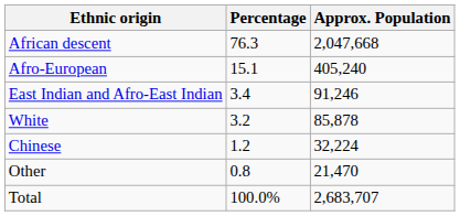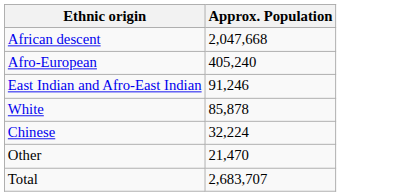- column: Percentage | 76.3 | 15.1 | 3.4 | 3.2 | 1.2 | 0.8 | 100.0%
